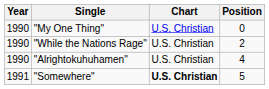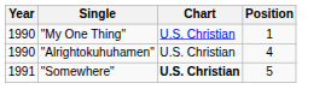"My One Thing" | Position: 0 -> 1
- row: 1990 | "While the Nations Rage" | U.S. Christian | 2
